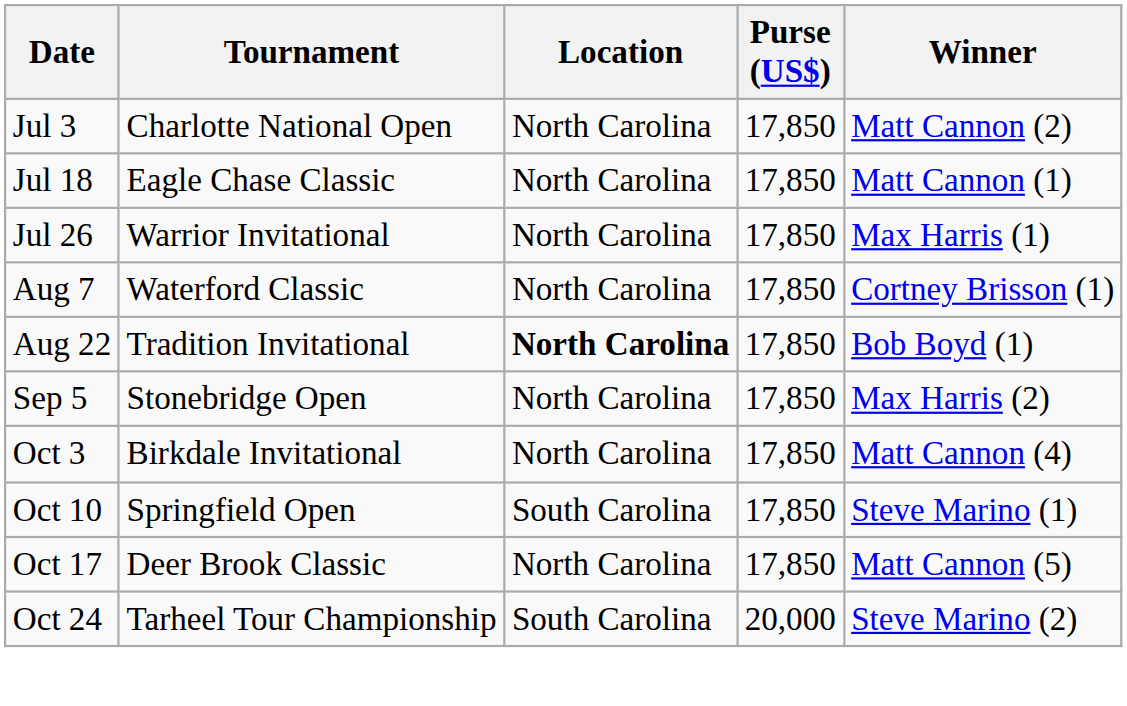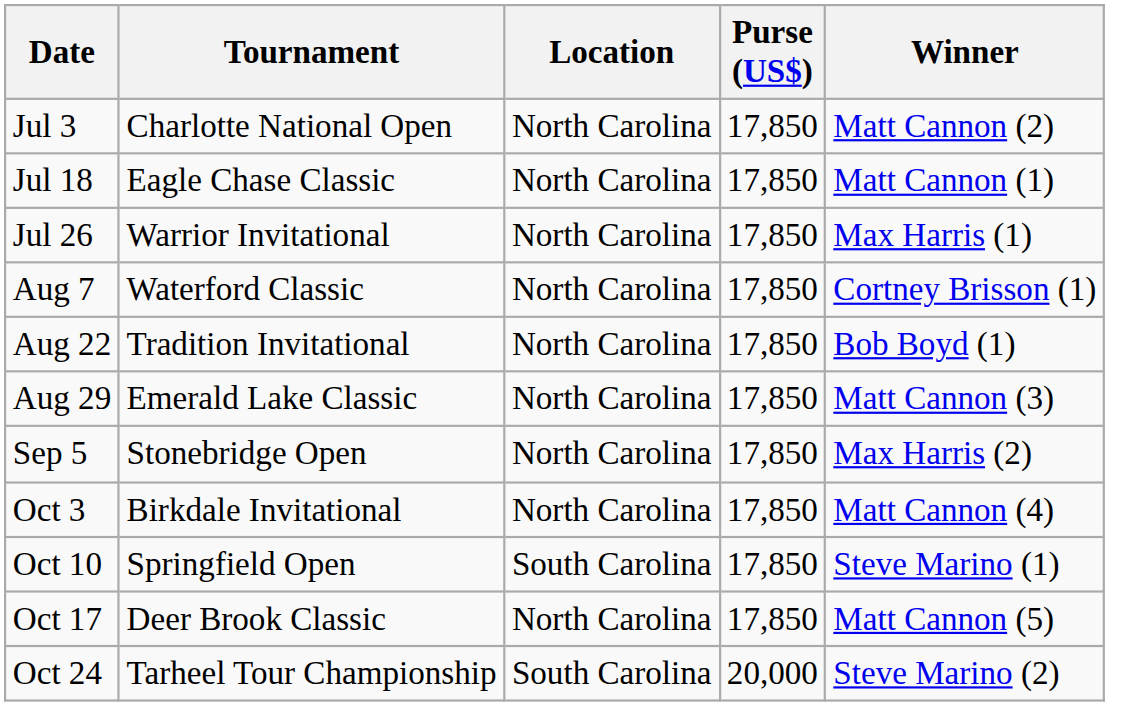Aug 22 | Location: bold -> normal
+ row: Aug 29 | Emerald Lake Classic | North Carolina | 17,850 | Matt Cannon (3)
